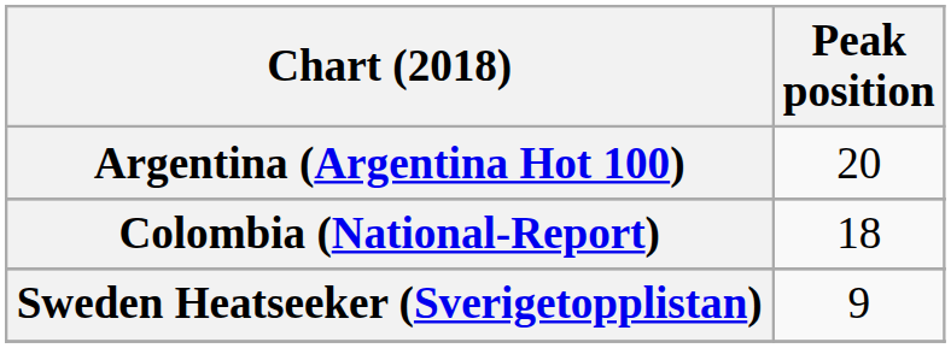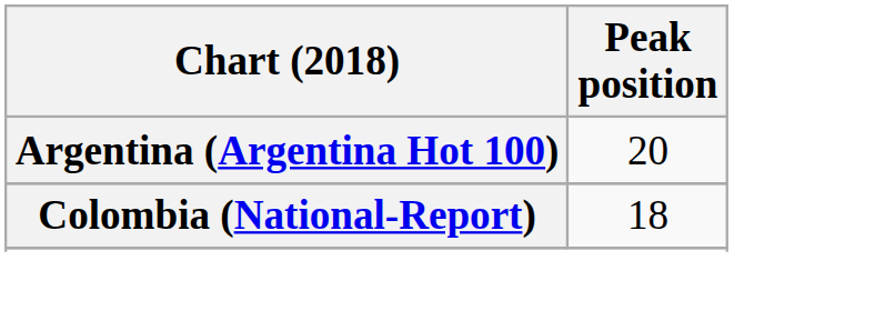- row: Sweden Heatseeker (Sverigetopplistan) | 9
